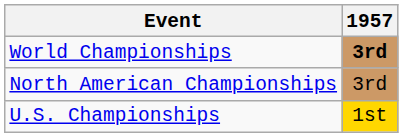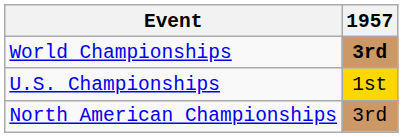rows swapped: North American Championships <-> U.S. Championships
